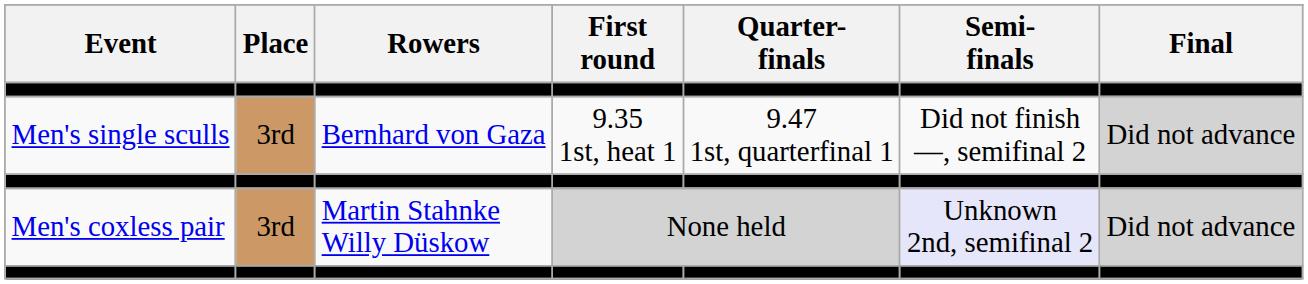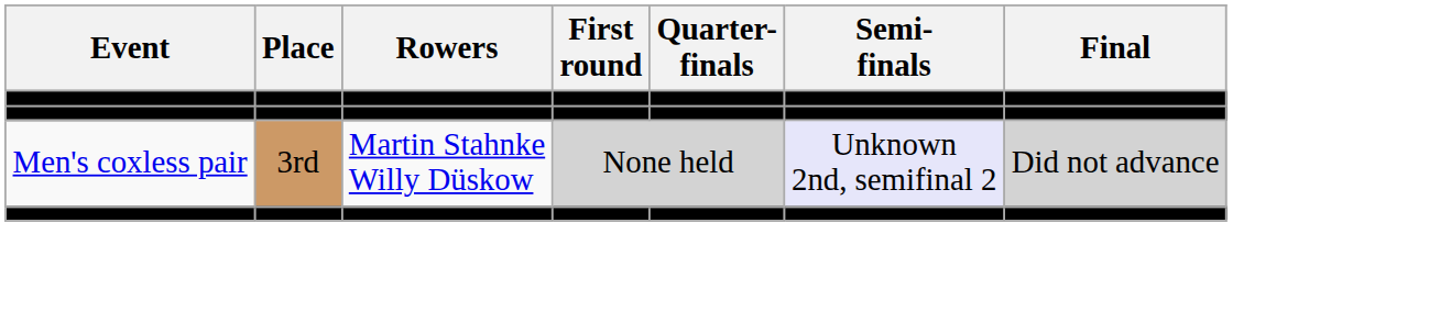- row: Men's single sculls | 3rd | Bernhard von Gaza | 9.35 1st, heat 1 | 9.47 1st, quarterfinal 1 | Did not finish —, semifinal 2 | Did not advance
